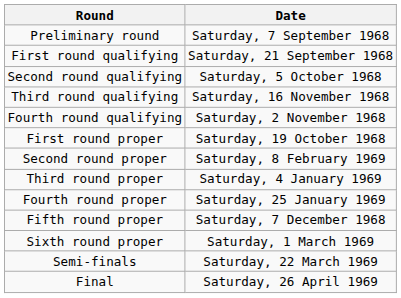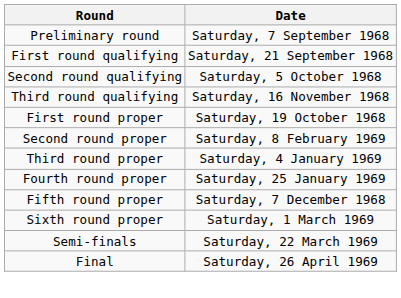- row: Fourth round qualifying | Saturday, 2 November 1968
